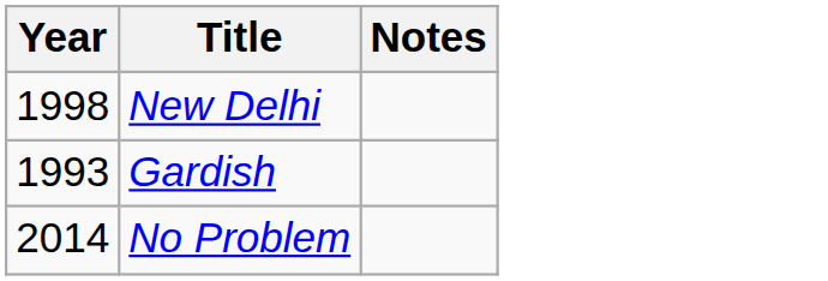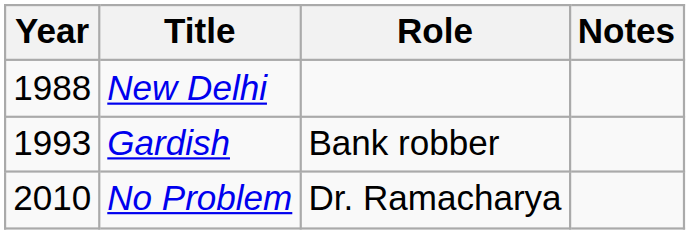+ column: Role | Bank robber | Dr. Ramacharya
New Delhi | Year: 1998 -> 1988
No Problem | Year: 2014 -> 2010
